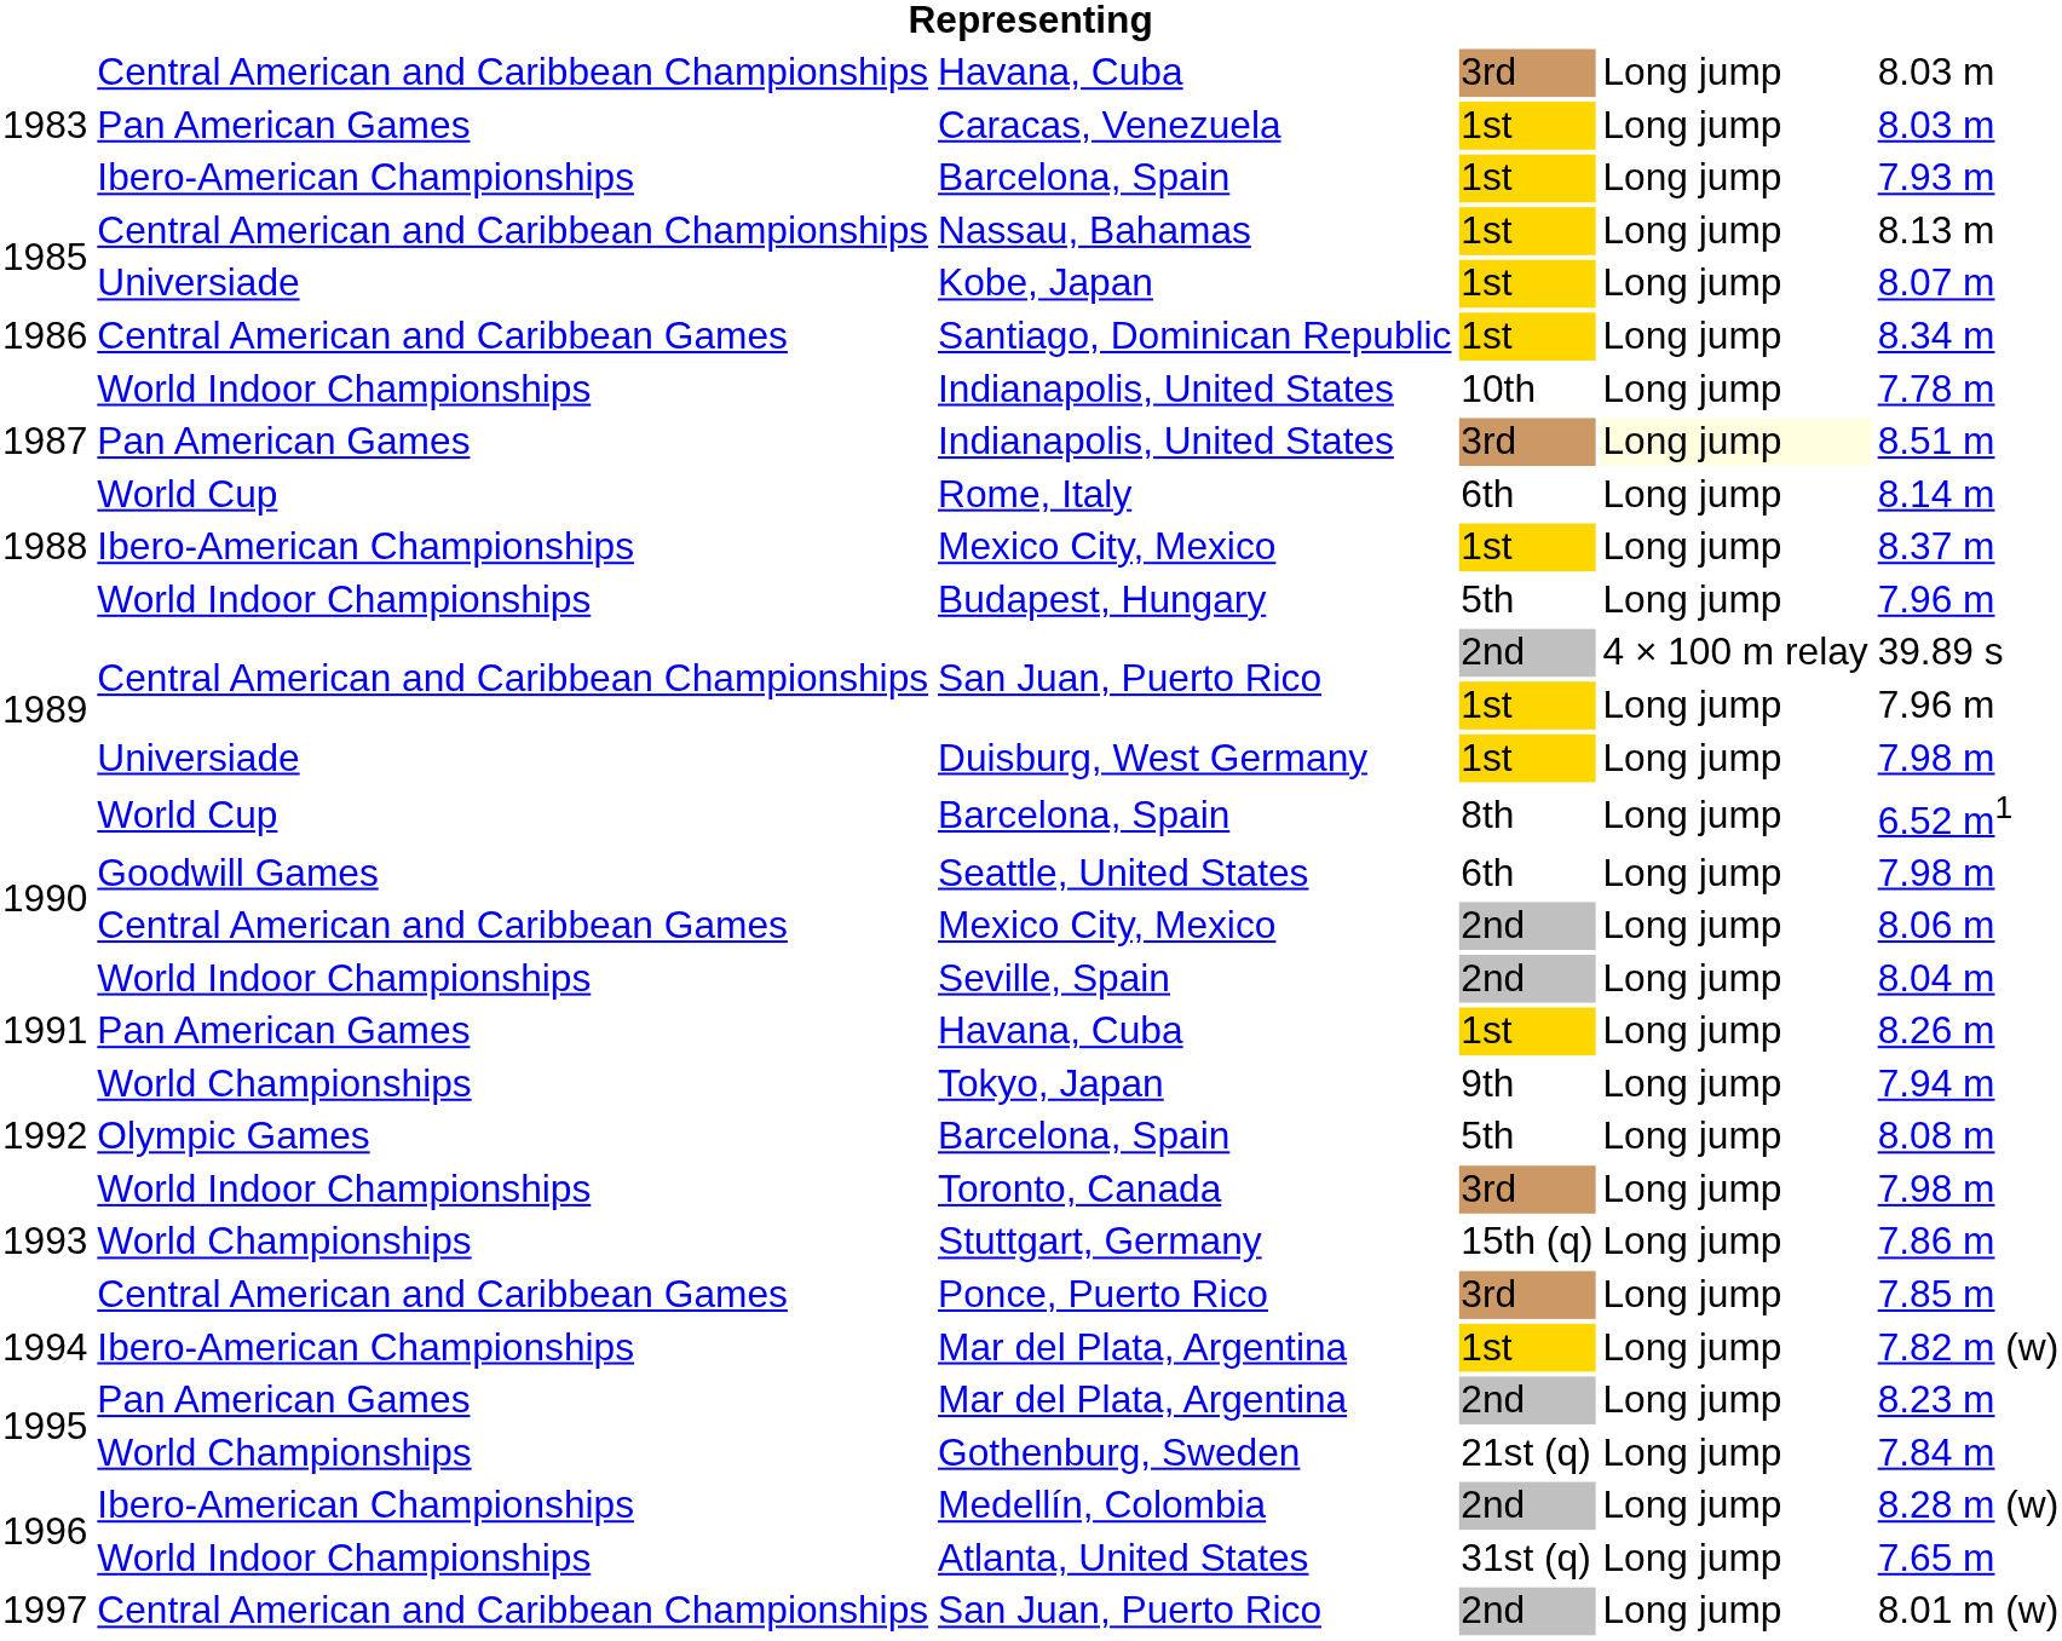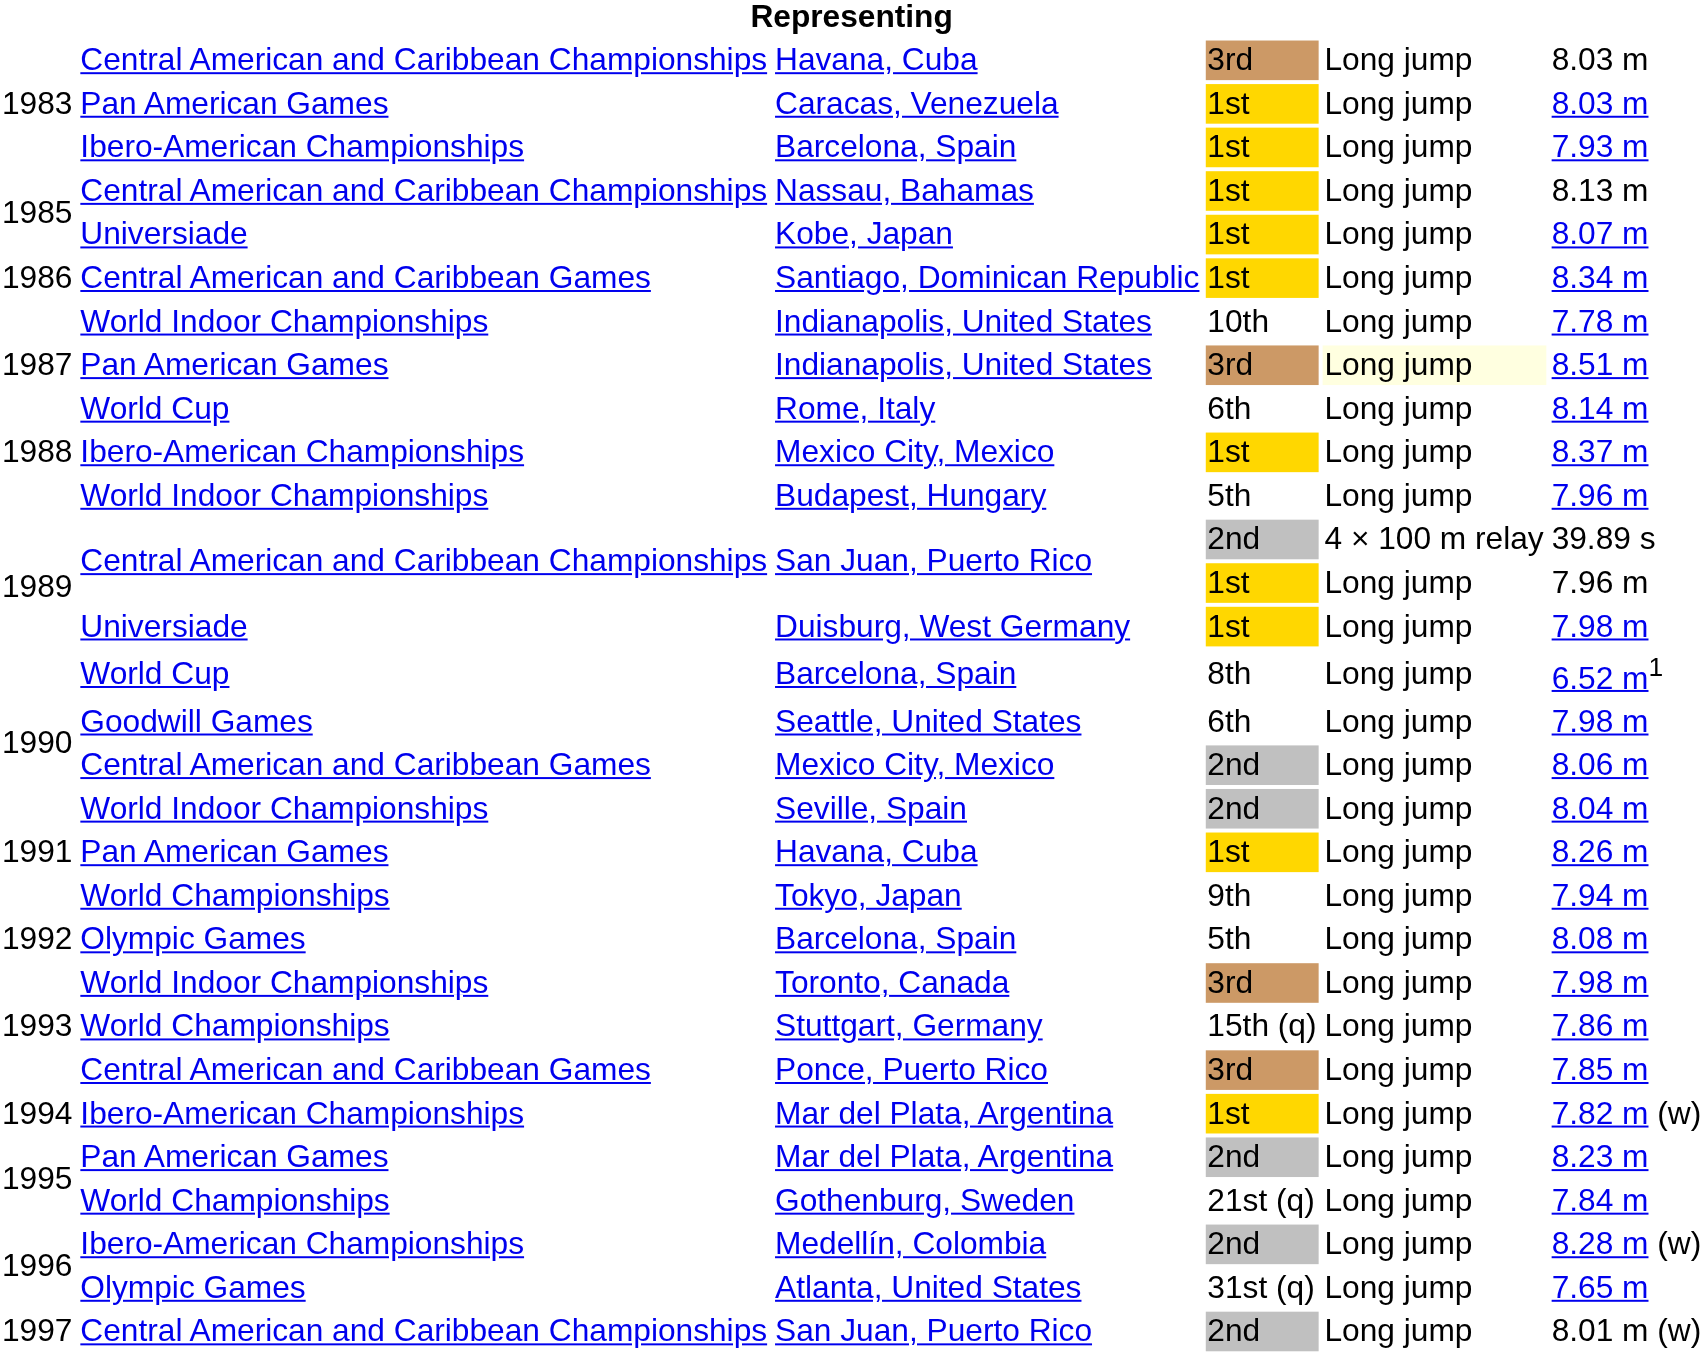Atlanta, United States | column 2: World Indoor Championships -> Olympic Games
